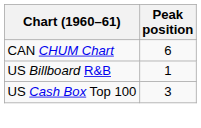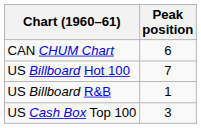+ row: US Billboard Hot 100 | 7
